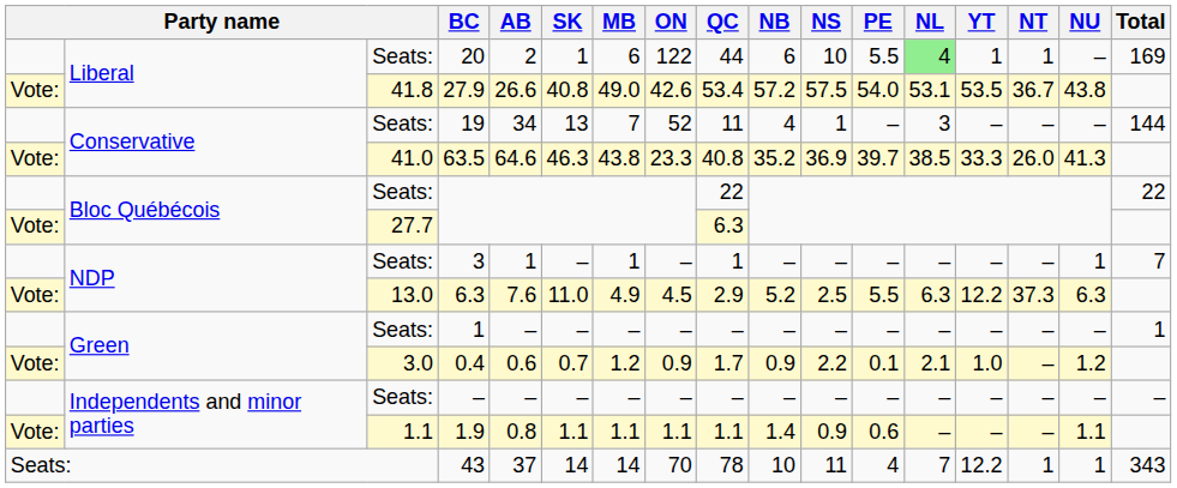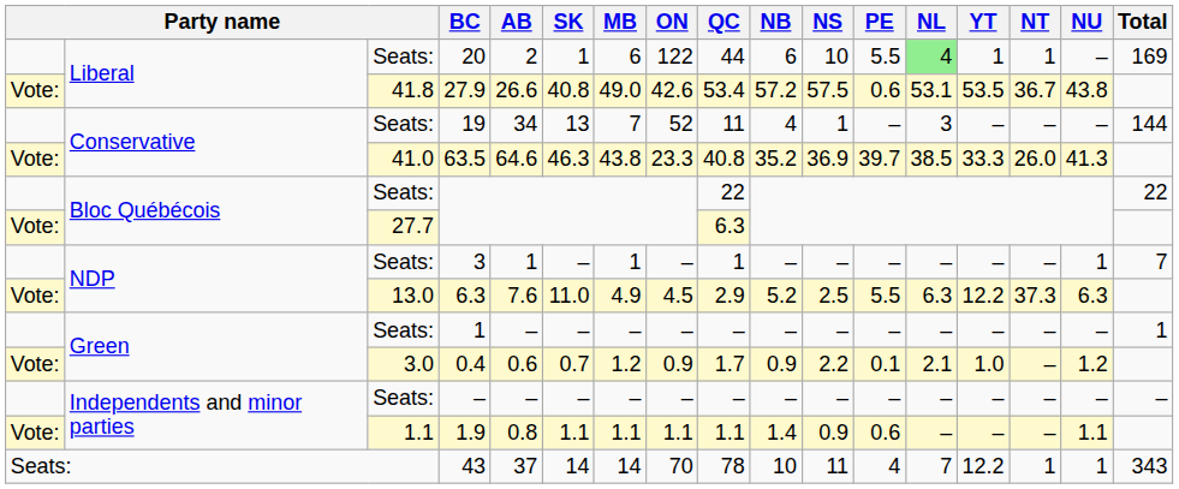27.9 | PE: 54.0 -> 0.6
